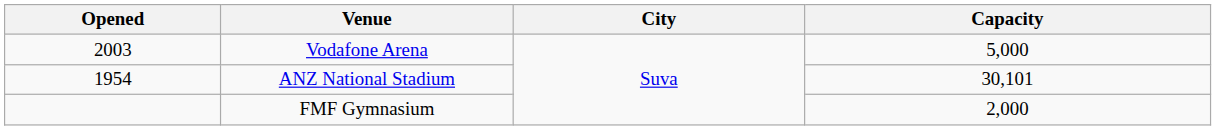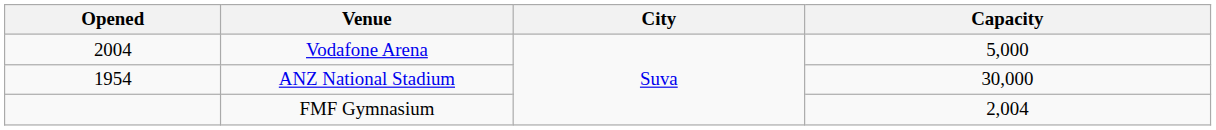Vodafone Arena | Opened: 2003 -> 2004
ANZ National Stadium | Capacity: 30,101 -> 30,000
FMF Gymnasium | Capacity: 2,000 -> 2,004
